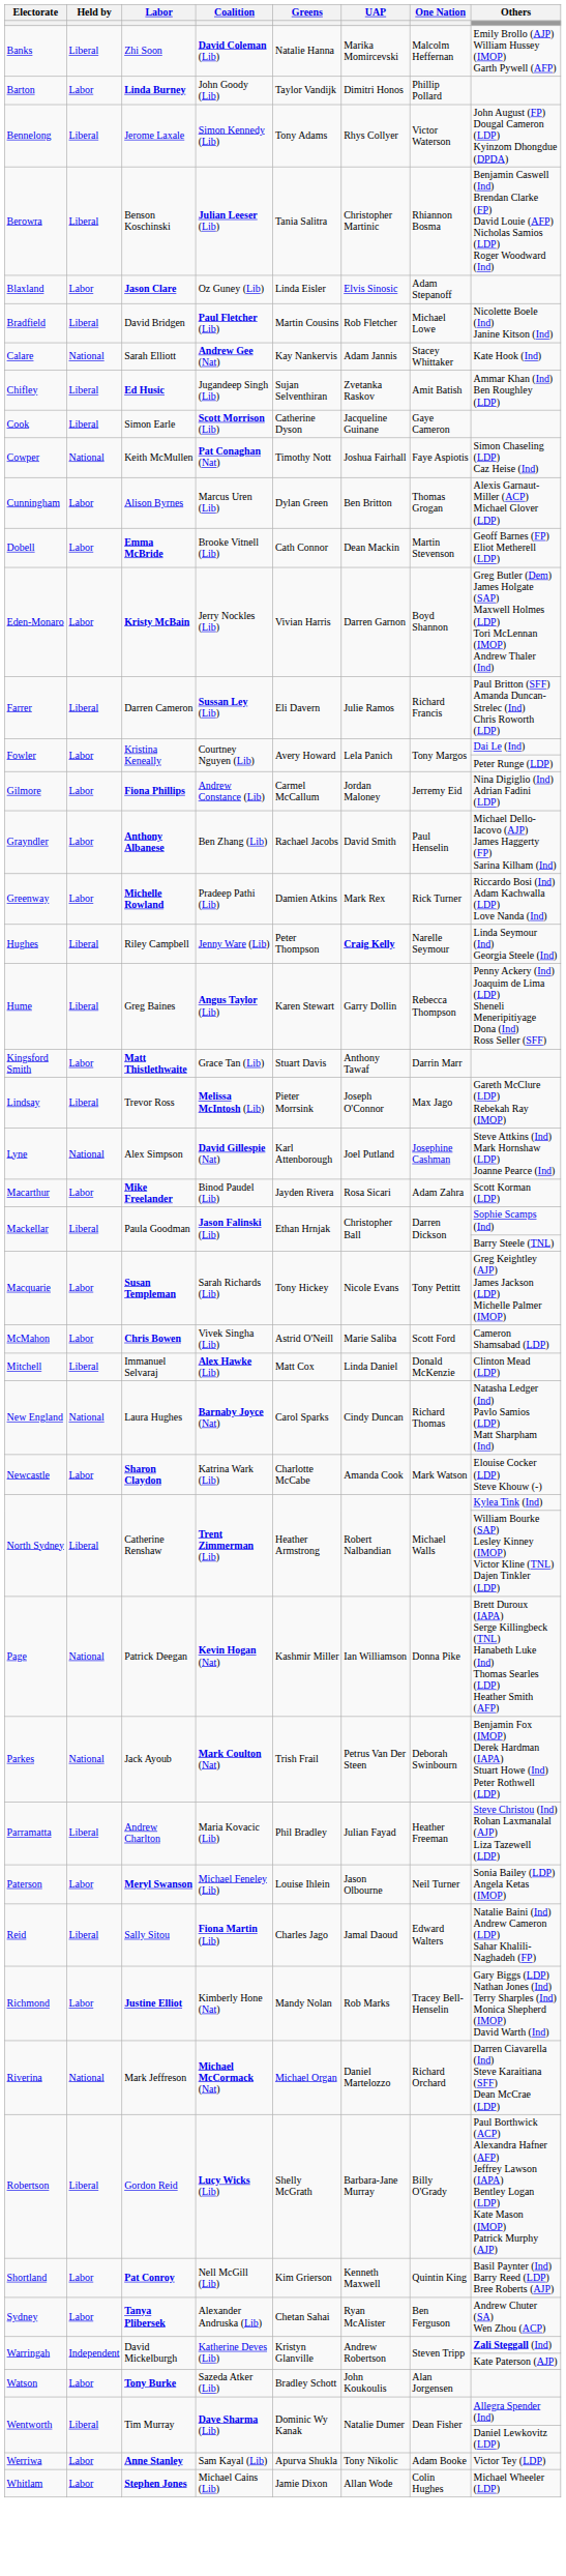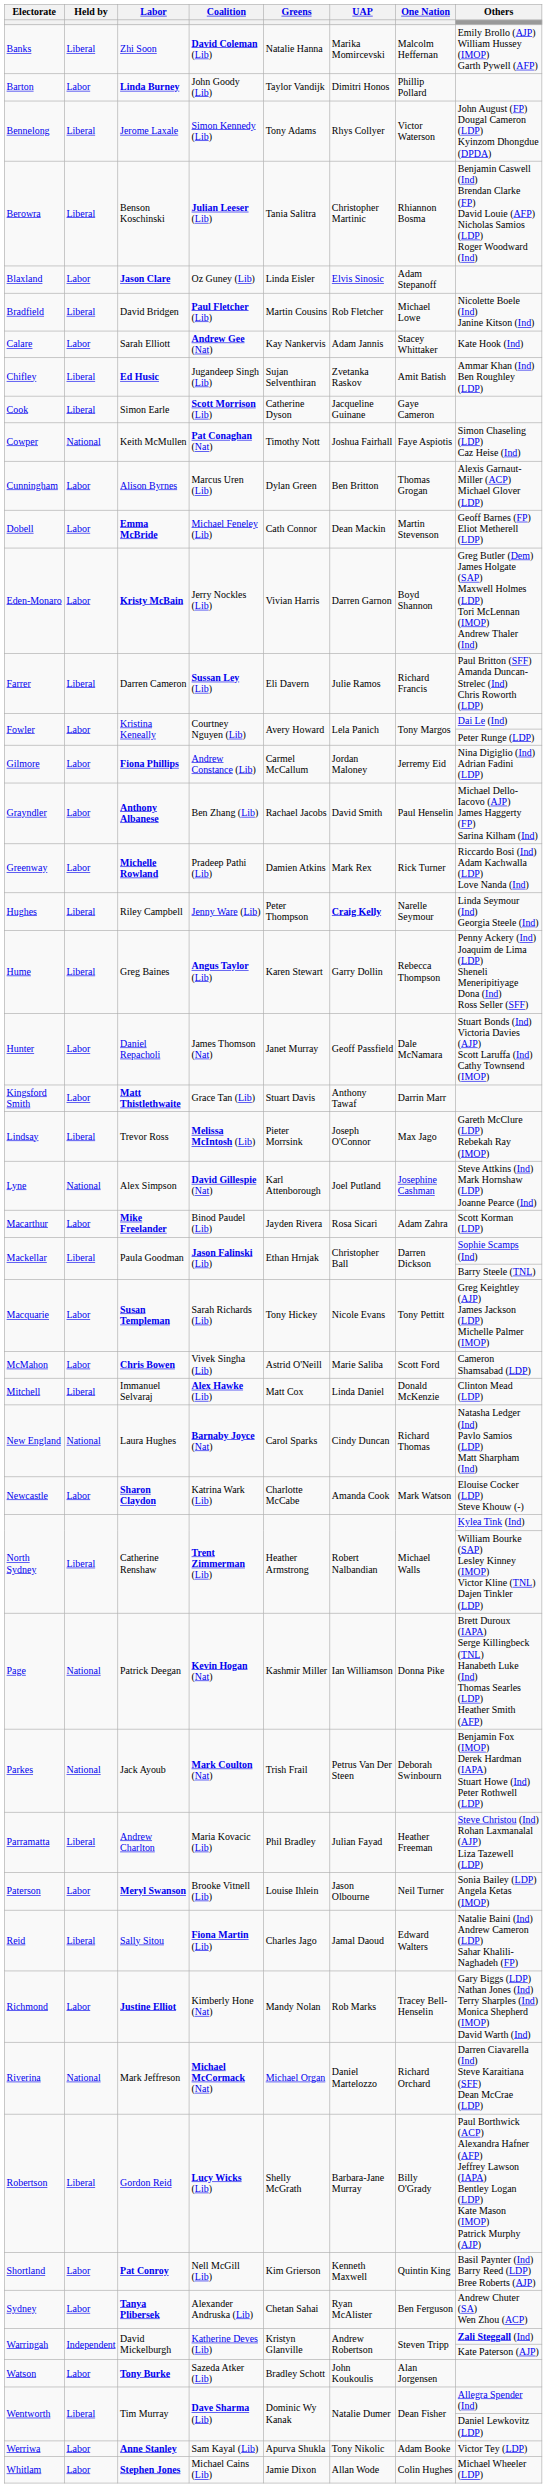Calare | Held by: National -> Labor
Dobell | Coalition: Brooke Vitnell (Lib) -> Michael Feneley (Lib)
+ row: Hunter | Labor | Daniel Repacholi | James Thomson (Nat) | Janet Murray | Geoff Passfield | Dale McNamara | Stuart Bonds (Ind) Victoria Davies (AJP) Scott Laruffa (Ind) Cathy Townsend (IMOP)
Paterson | Coalition: Michael Feneley (Lib) -> Brooke Vitnell (Lib)
